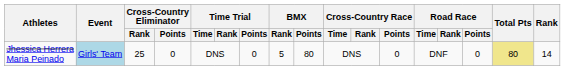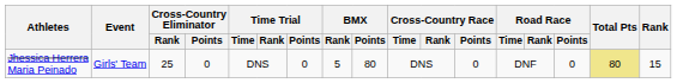Jhessica Herrera Maria Peinado | Event: lightblue background -> no background
Jhessica Herrera Maria Peinado | Rank: 14 -> 15
